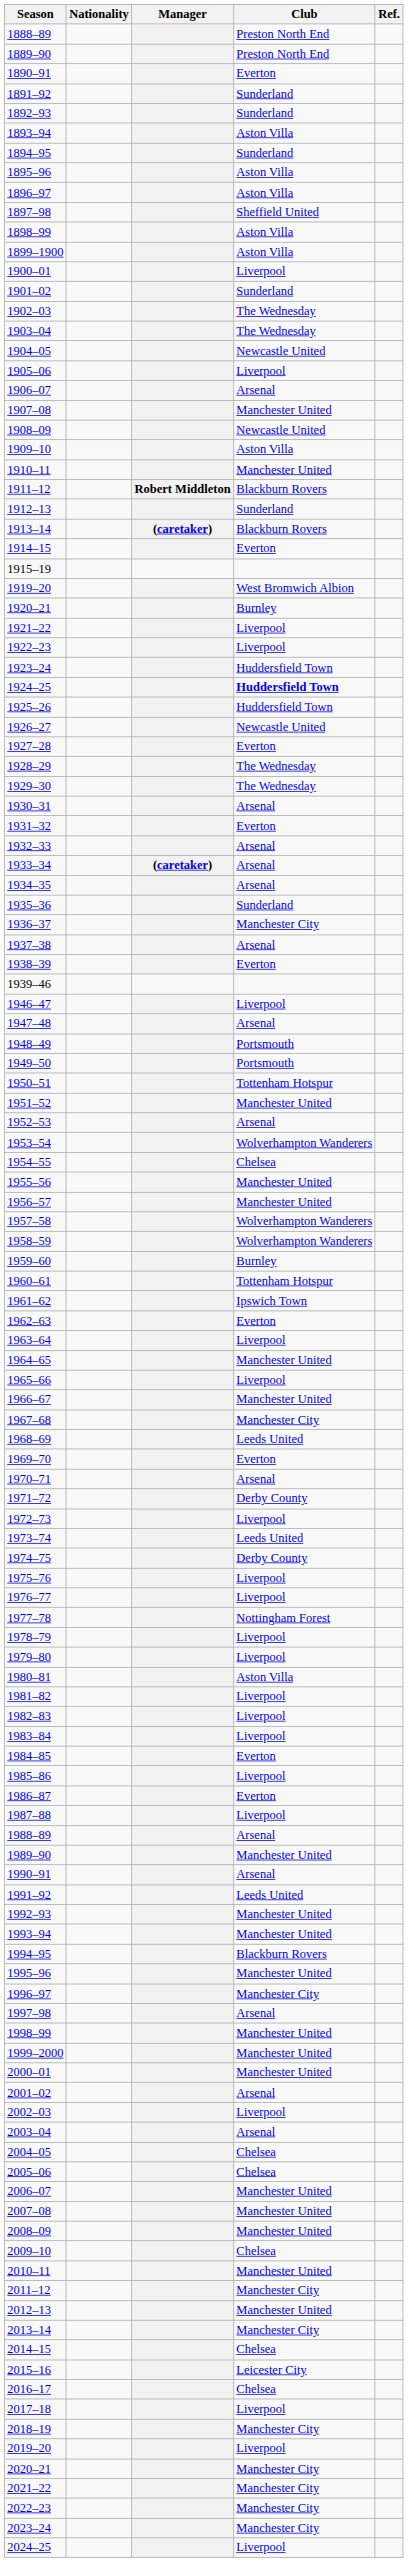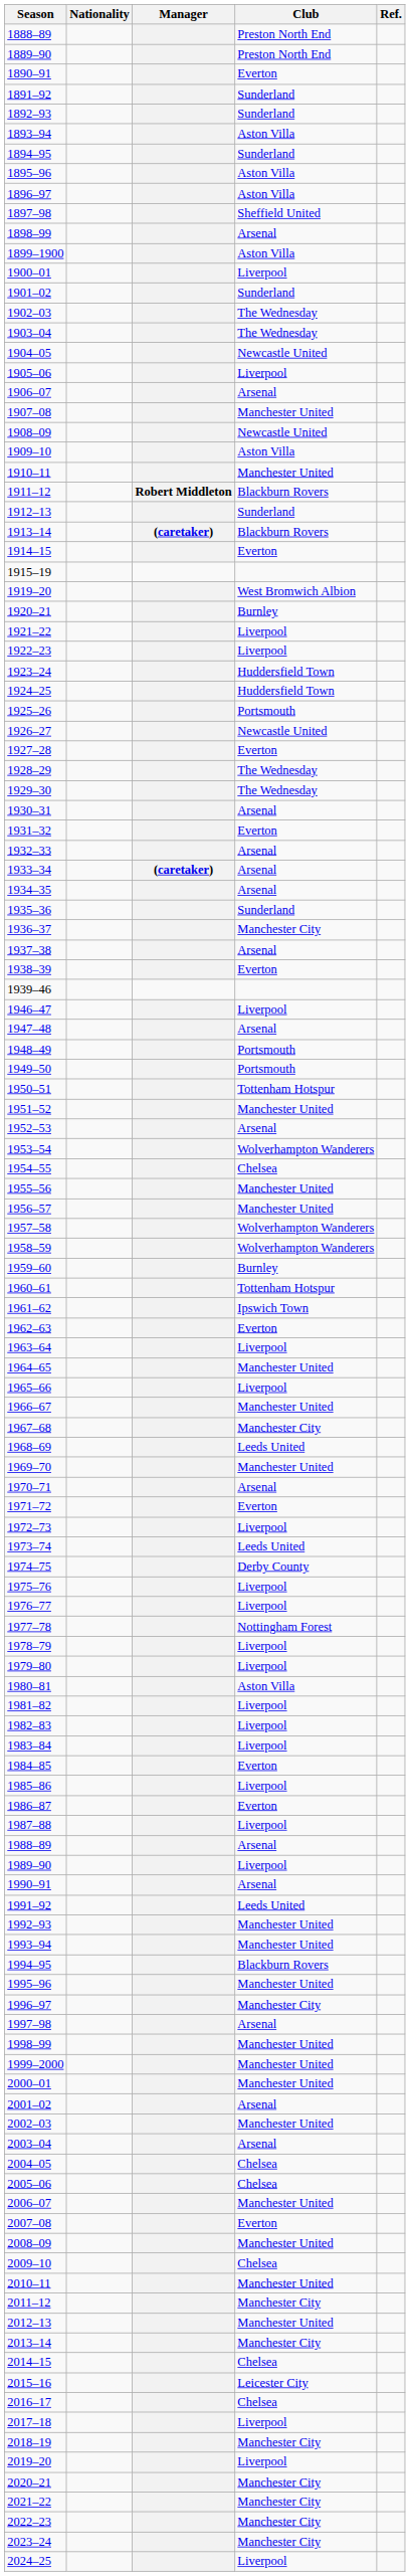1898–99 | Club: Aston Villa -> Arsenal
1924–25 | Club: bold -> normal
1925–26 | Club: Huddersfield Town -> Portsmouth
1969–70 | Club: Everton -> Manchester United
1971–72 | Club: Derby County -> Everton
1989–90 | Club: Manchester United -> Liverpool
2002–03 | Club: Liverpool -> Manchester United
2007–08 | Club: Manchester United -> Everton
